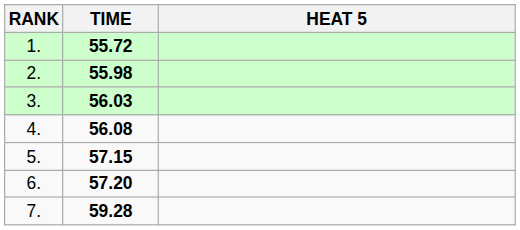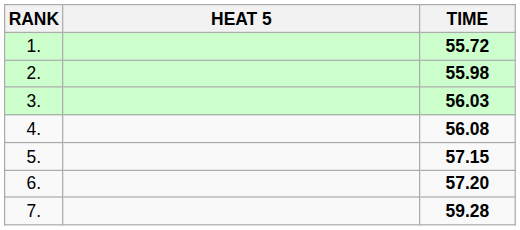columns swapped: HEAT 5 <-> TIME
